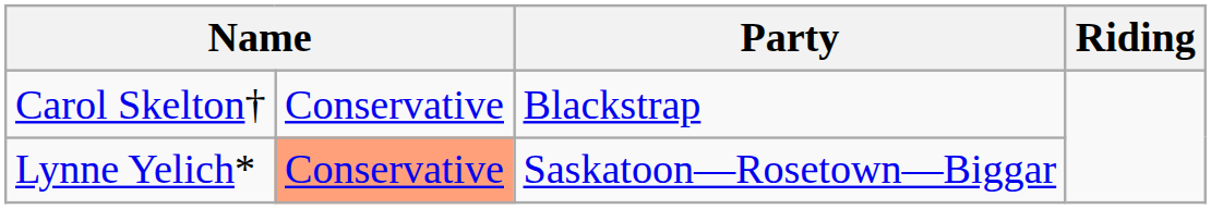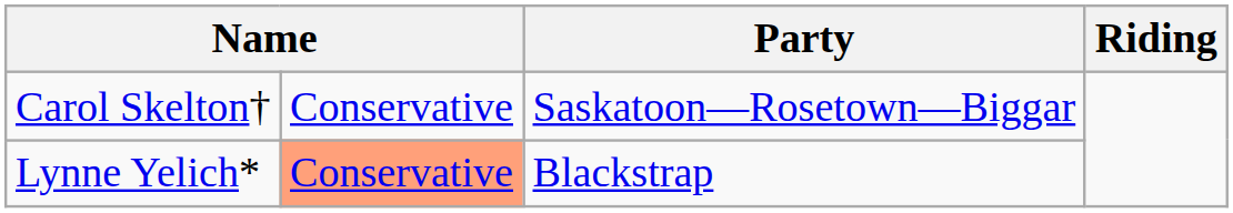Carol Skelton† | Party: Blackstrap -> Saskatoon—Rosetown—Biggar
Lynne Yelich* | Party: Saskatoon—Rosetown—Biggar -> Blackstrap
